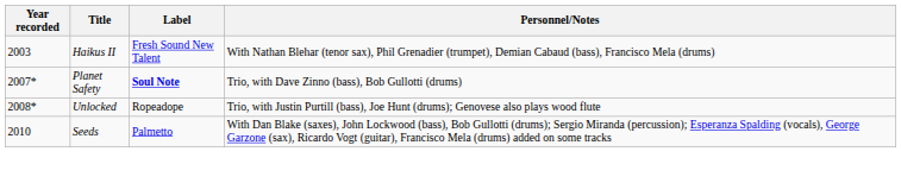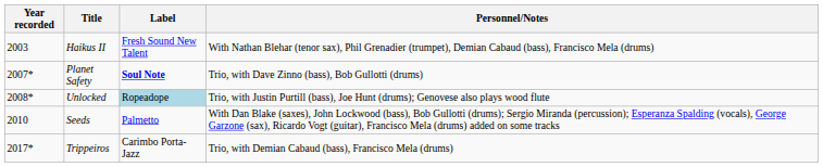Unlocked | Label: no background -> lightblue background
+ row: 2017* | Trippeiros | Carimbo Porta-Jazz | Trio, with Demian Cabaud (bass), Francisco Mela (drums)
